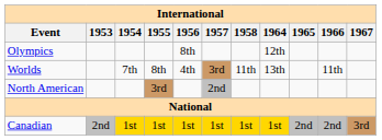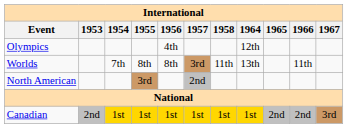Olympics | 1956: 8th -> 4th
Worlds | 1956: 4th -> 8th
